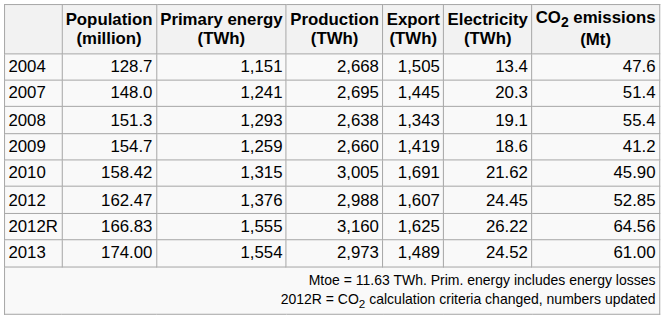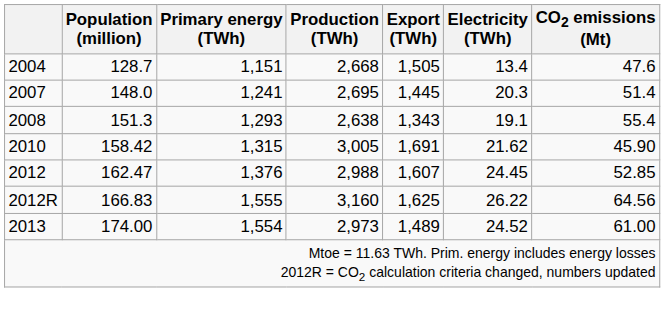- row: 2009 | 154.7 | 1,259 | 2,660 | 1,419 | 18.6 | 41.2
